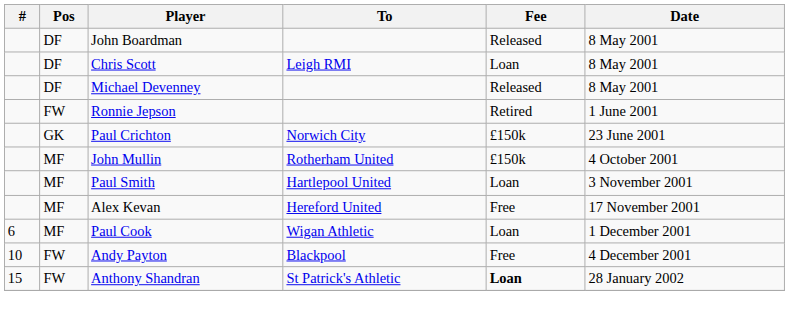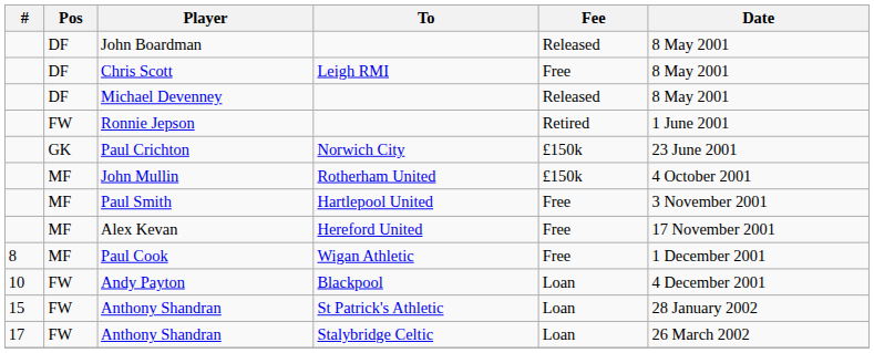Chris Scott | Fee: Loan -> Free
Paul Smith | Fee: Loan -> Free
Paul Cook | #: 6 -> 8
Paul Cook | Fee: Loan -> Free
Andy Payton | Fee: Free -> Loan
Anthony Shandran / St Patrick's Athletic | Fee: bold -> normal
+ row: 17 | FW | Anthony Shandran | Stalybridge Celtic | Loan | 26 March 2002
